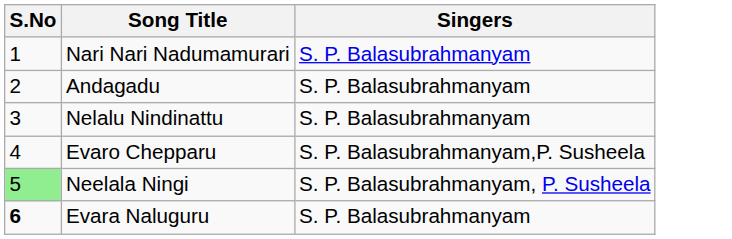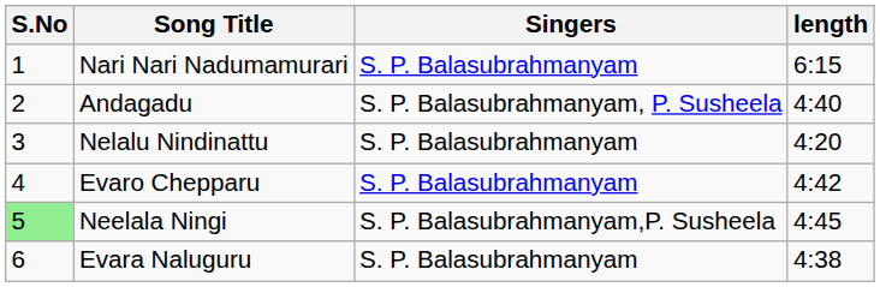+ column: length | 6:15 | 4:40 | 4:20 | 4:42 | 4:45 | 4:38
Andagadu | Singers: S. P. Balasubrahmanyam -> S. P. Balasubrahmanyam, P. Susheela
Evaro Chepparu | Singers: S. P. Balasubrahmanyam,P. Susheela -> S. P. Balasubrahmanyam
Neelala Ningi | Singers: S. P. Balasubrahmanyam, P. Susheela -> S. P. Balasubrahmanyam,P. Susheela
Evara Naluguru | S.No: bold -> normal
